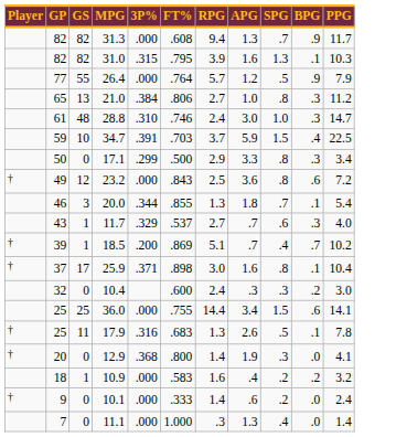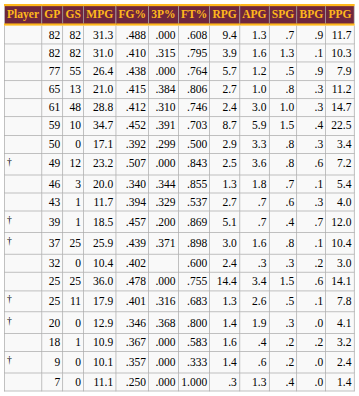+ column: FG% | .488 | .410 | .438 | .415 | .412 | .452 | .392 | .507 | .340 | .394 | .457 | .439 | .402 | .478 | .401 | .346 | .367 | .357 | .250
34.7 | RPG: 3.7 -> 8.7
18.5 | PPG: 10.2 -> 12.0
25.9 | GS: 17 -> 25
